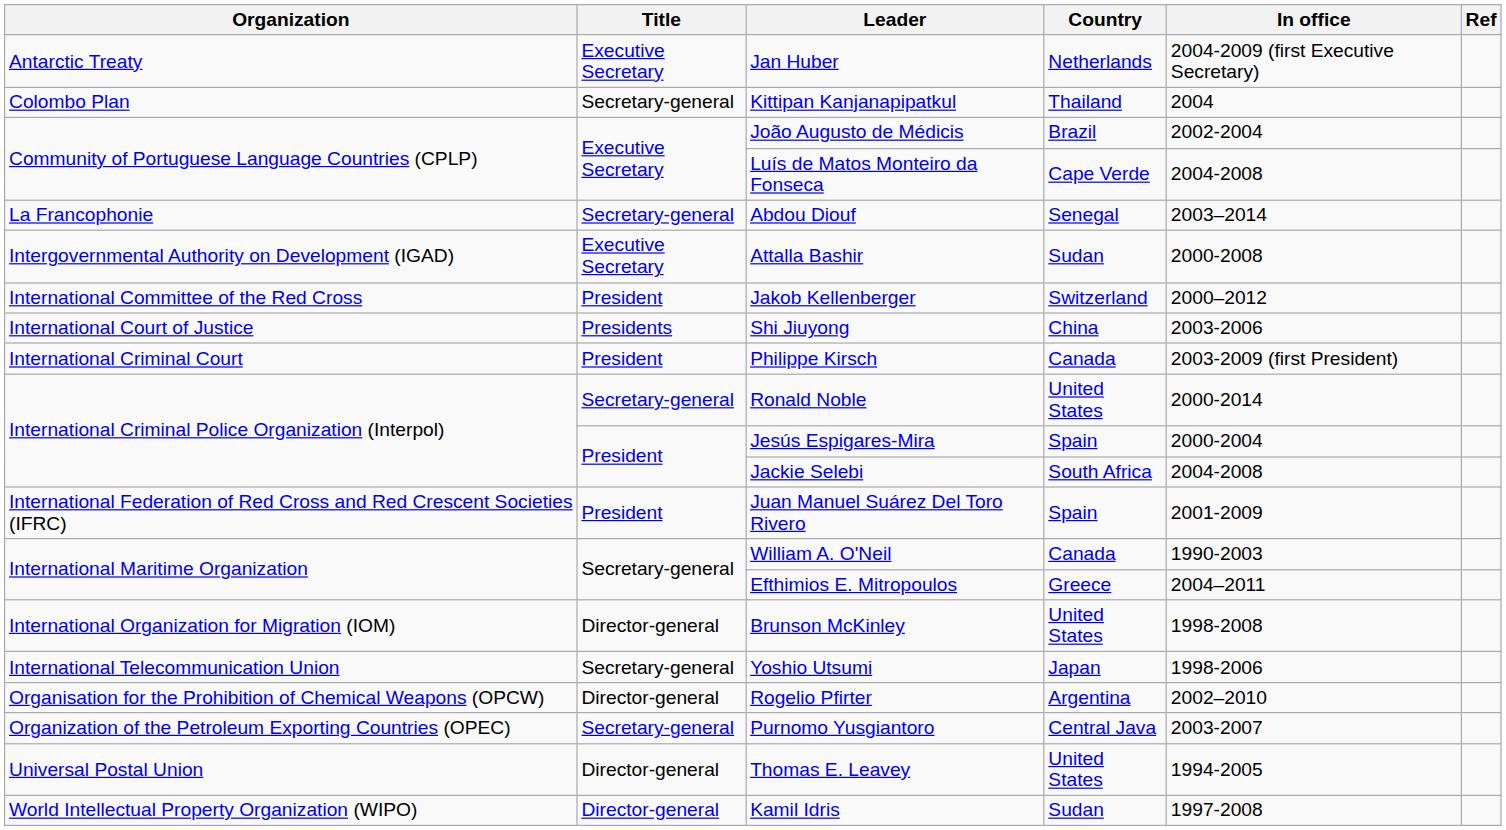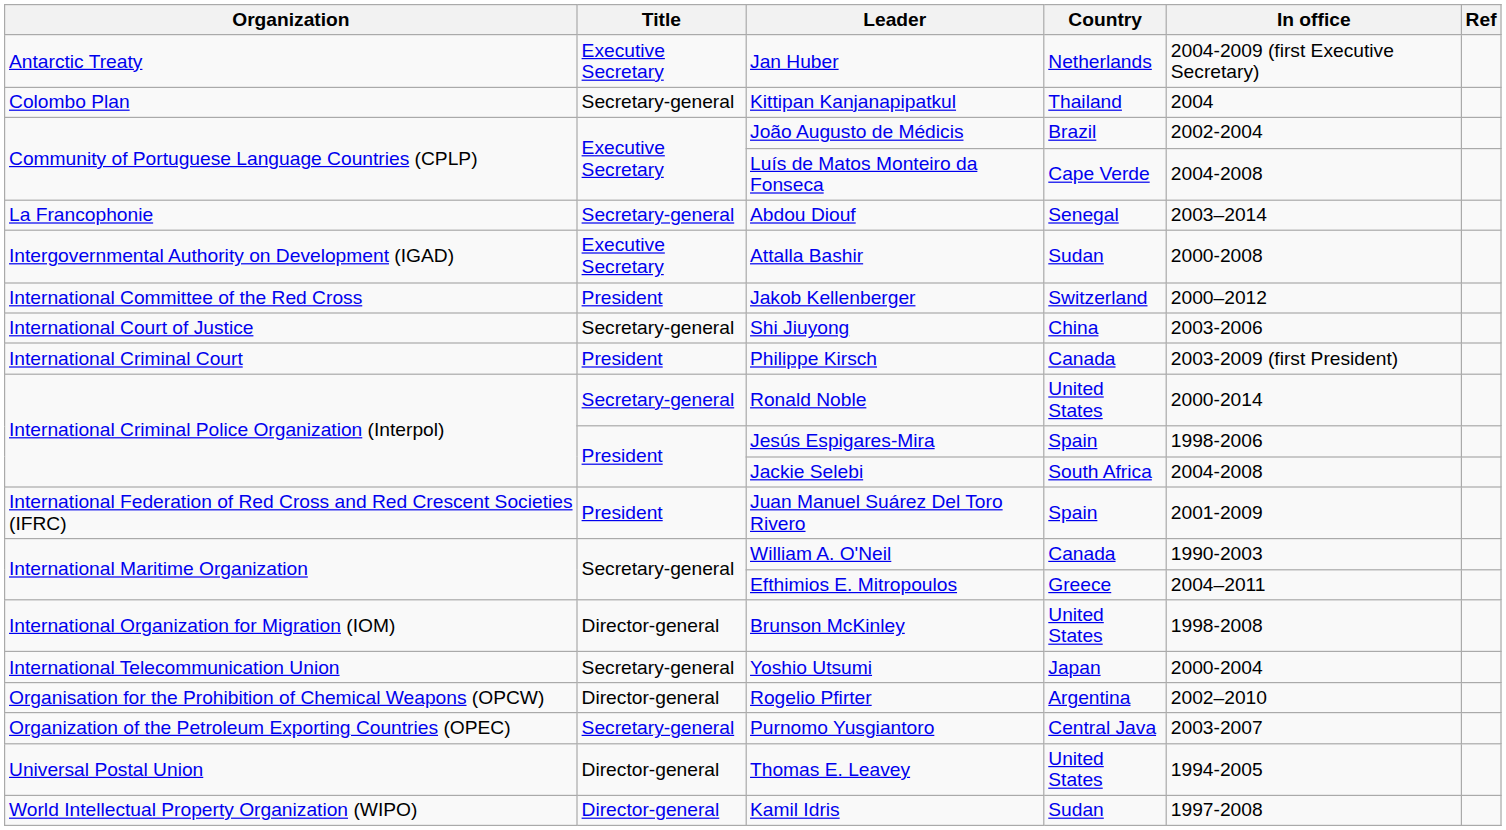Shi Jiuyong | Title: Presidents -> Secretary-general
Jesús Espigares-Mira | In office: 2000-2004 -> 1998-2006
Yoshio Utsumi | In office: 1998-2006 -> 2000-2004
